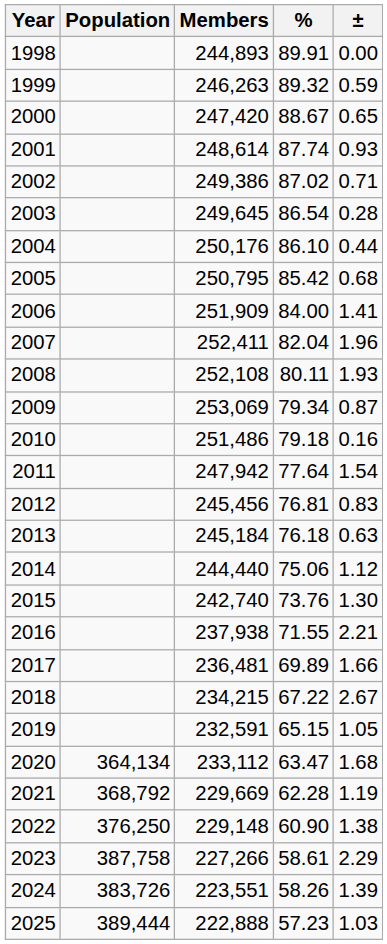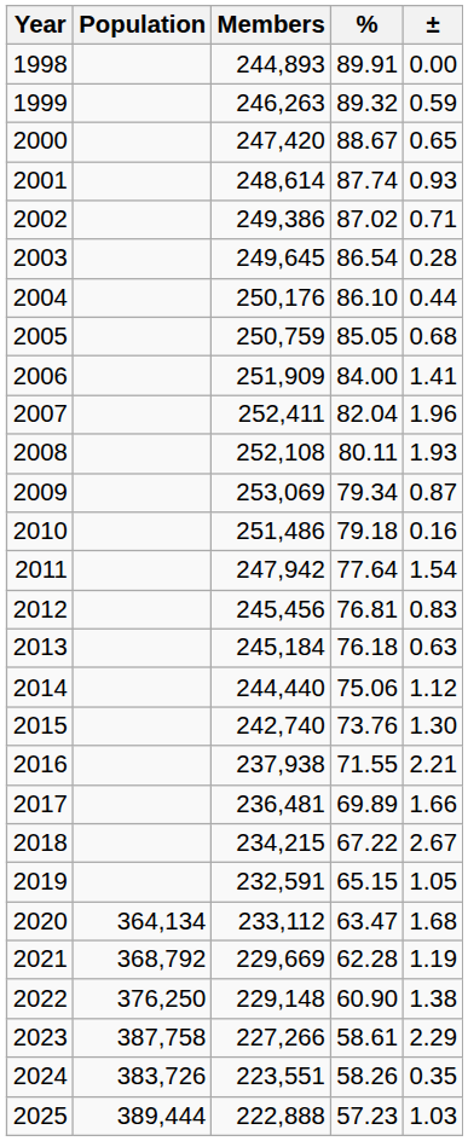2005 | Members: 250,795 -> 250,759
2005 | %: 85.42 -> 85.05
2024 | ±: 1.39 -> 0.35
